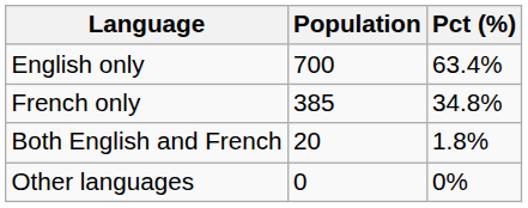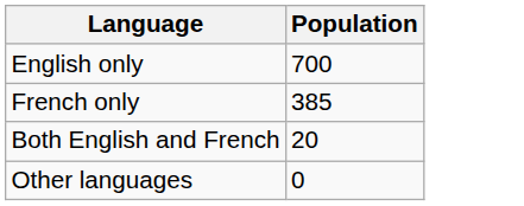- column: Pct (%) | 63.4% | 34.8% | 1.8% | 0%
